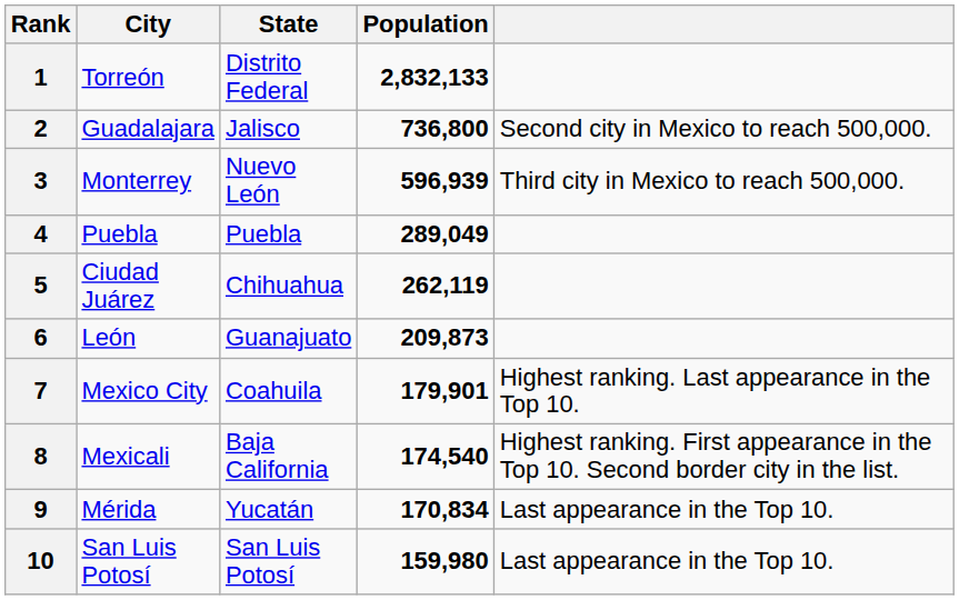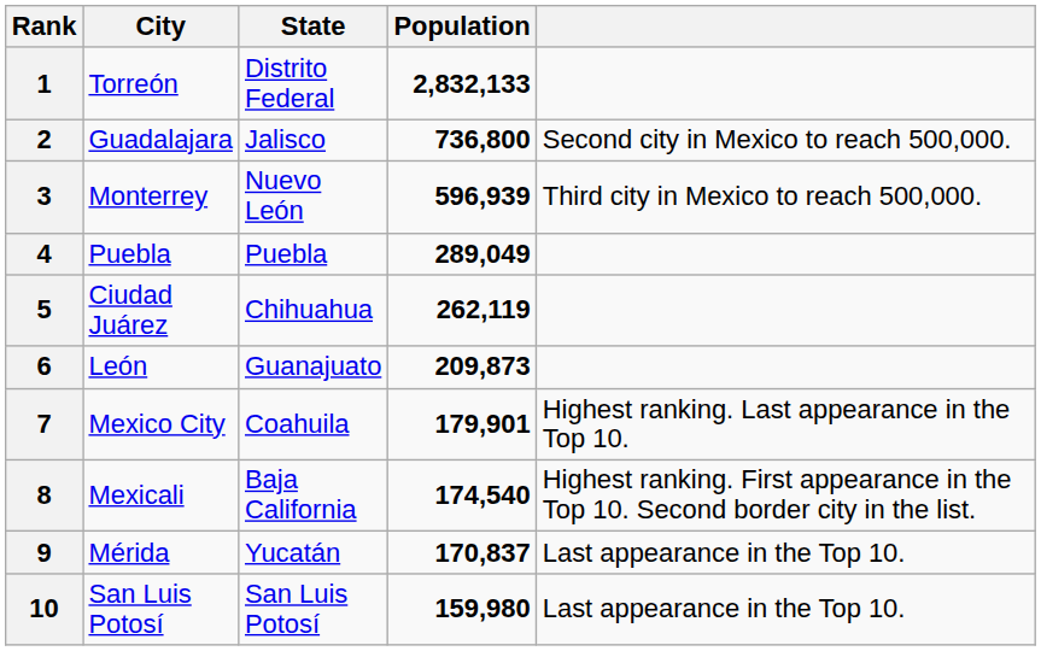9 | Population: 170,834 -> 170,837
